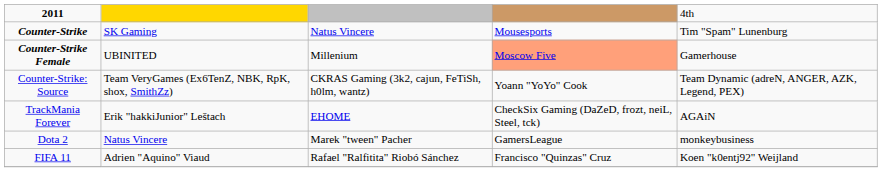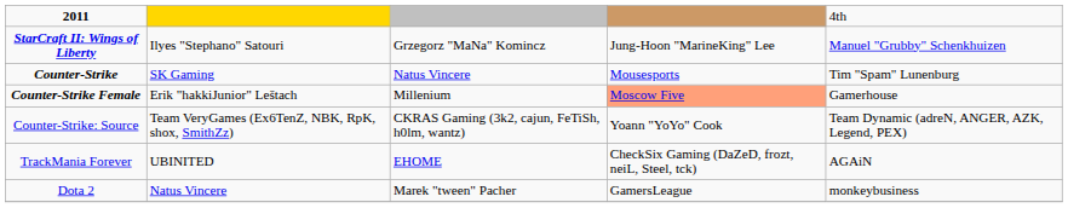+ row: StarCraft II: Wings of Liberty | Ilyes "Stephano" Satouri | Grzegorz "MaNa" Komincz | Jung-Hoon "MarineKing" Lee | Manuel "Grubby" Schenkhuizen
Counter-Strike Female | column 2: UBINITED -> Erik "hakkiJunior" Leštach
TrackMania Forever | column 2: Erik "hakkiJunior" Leštach -> UBINITED
- row: FIFA 11 | Adrien "Aquino" Viaud | Rafael "Ralfitita" Riobó Sánchez | Francisco "Quinzas" Cruz | Koen "k0entj92" Weijland
